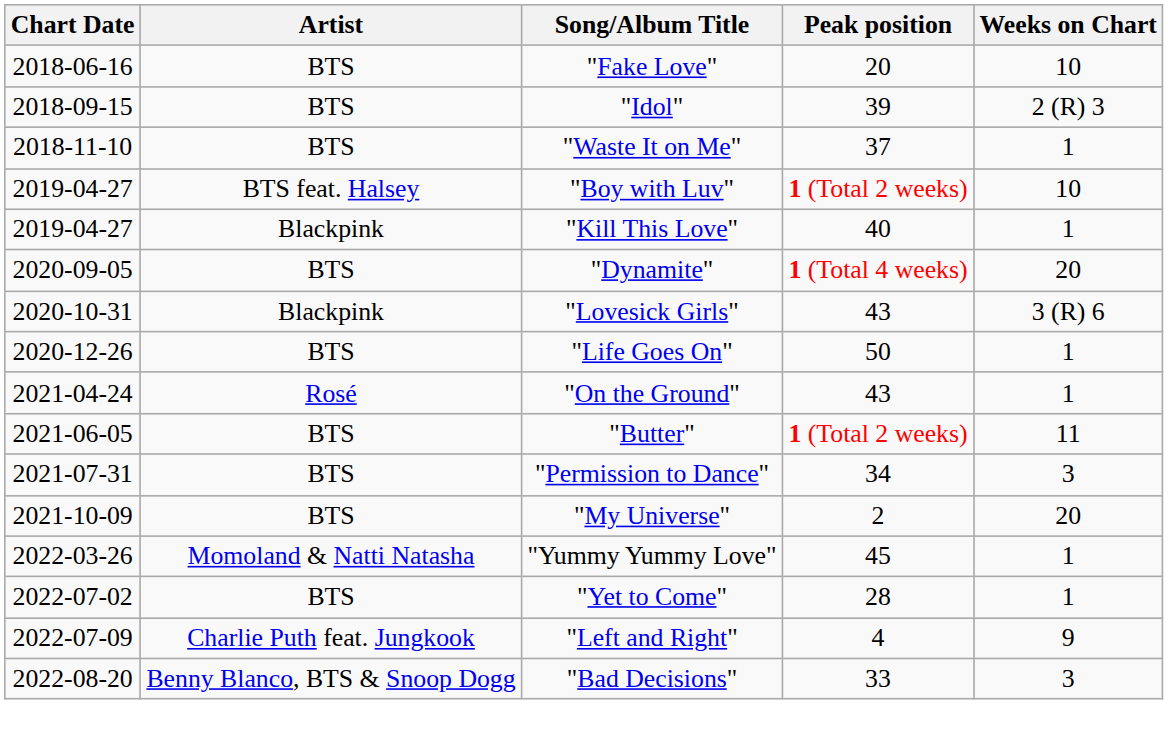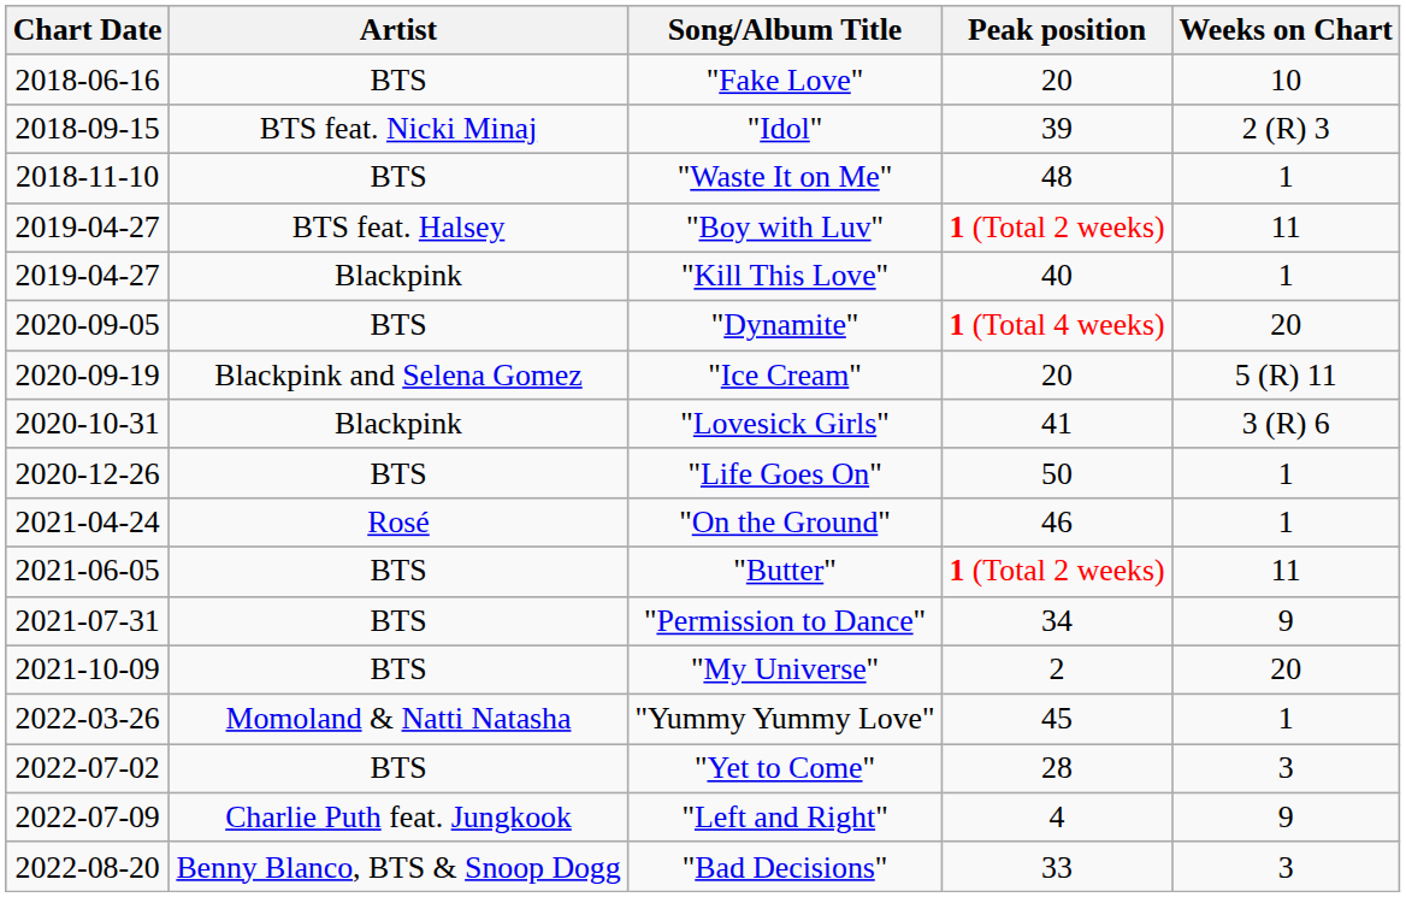"Idol" | Artist: BTS -> BTS feat. Nicki Minaj
"Waste It on Me" | Peak position: 37 -> 48
"Boy with Luv" | Weeks on Chart: 10 -> 11
+ row: 2020-09-19 | Blackpink and Selena Gomez | "Ice Cream" | 20 | 5 (R) 11
"Lovesick Girls" | Peak position: 43 -> 41
"On the Ground" | Peak position: 43 -> 46
"Permission to Dance" | Weeks on Chart: 3 -> 9
"Yet to Come" | Weeks on Chart: 1 -> 3
